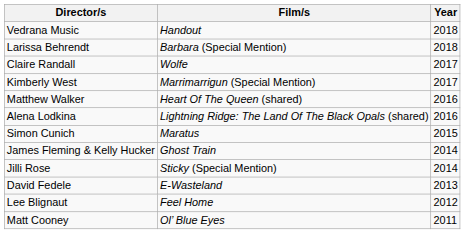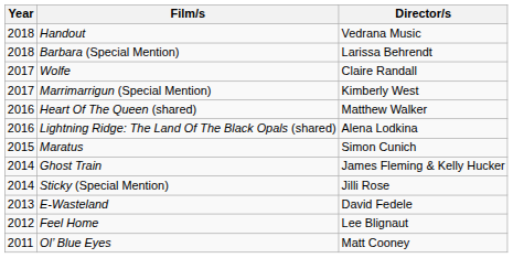columns swapped: Year <-> Director/s
